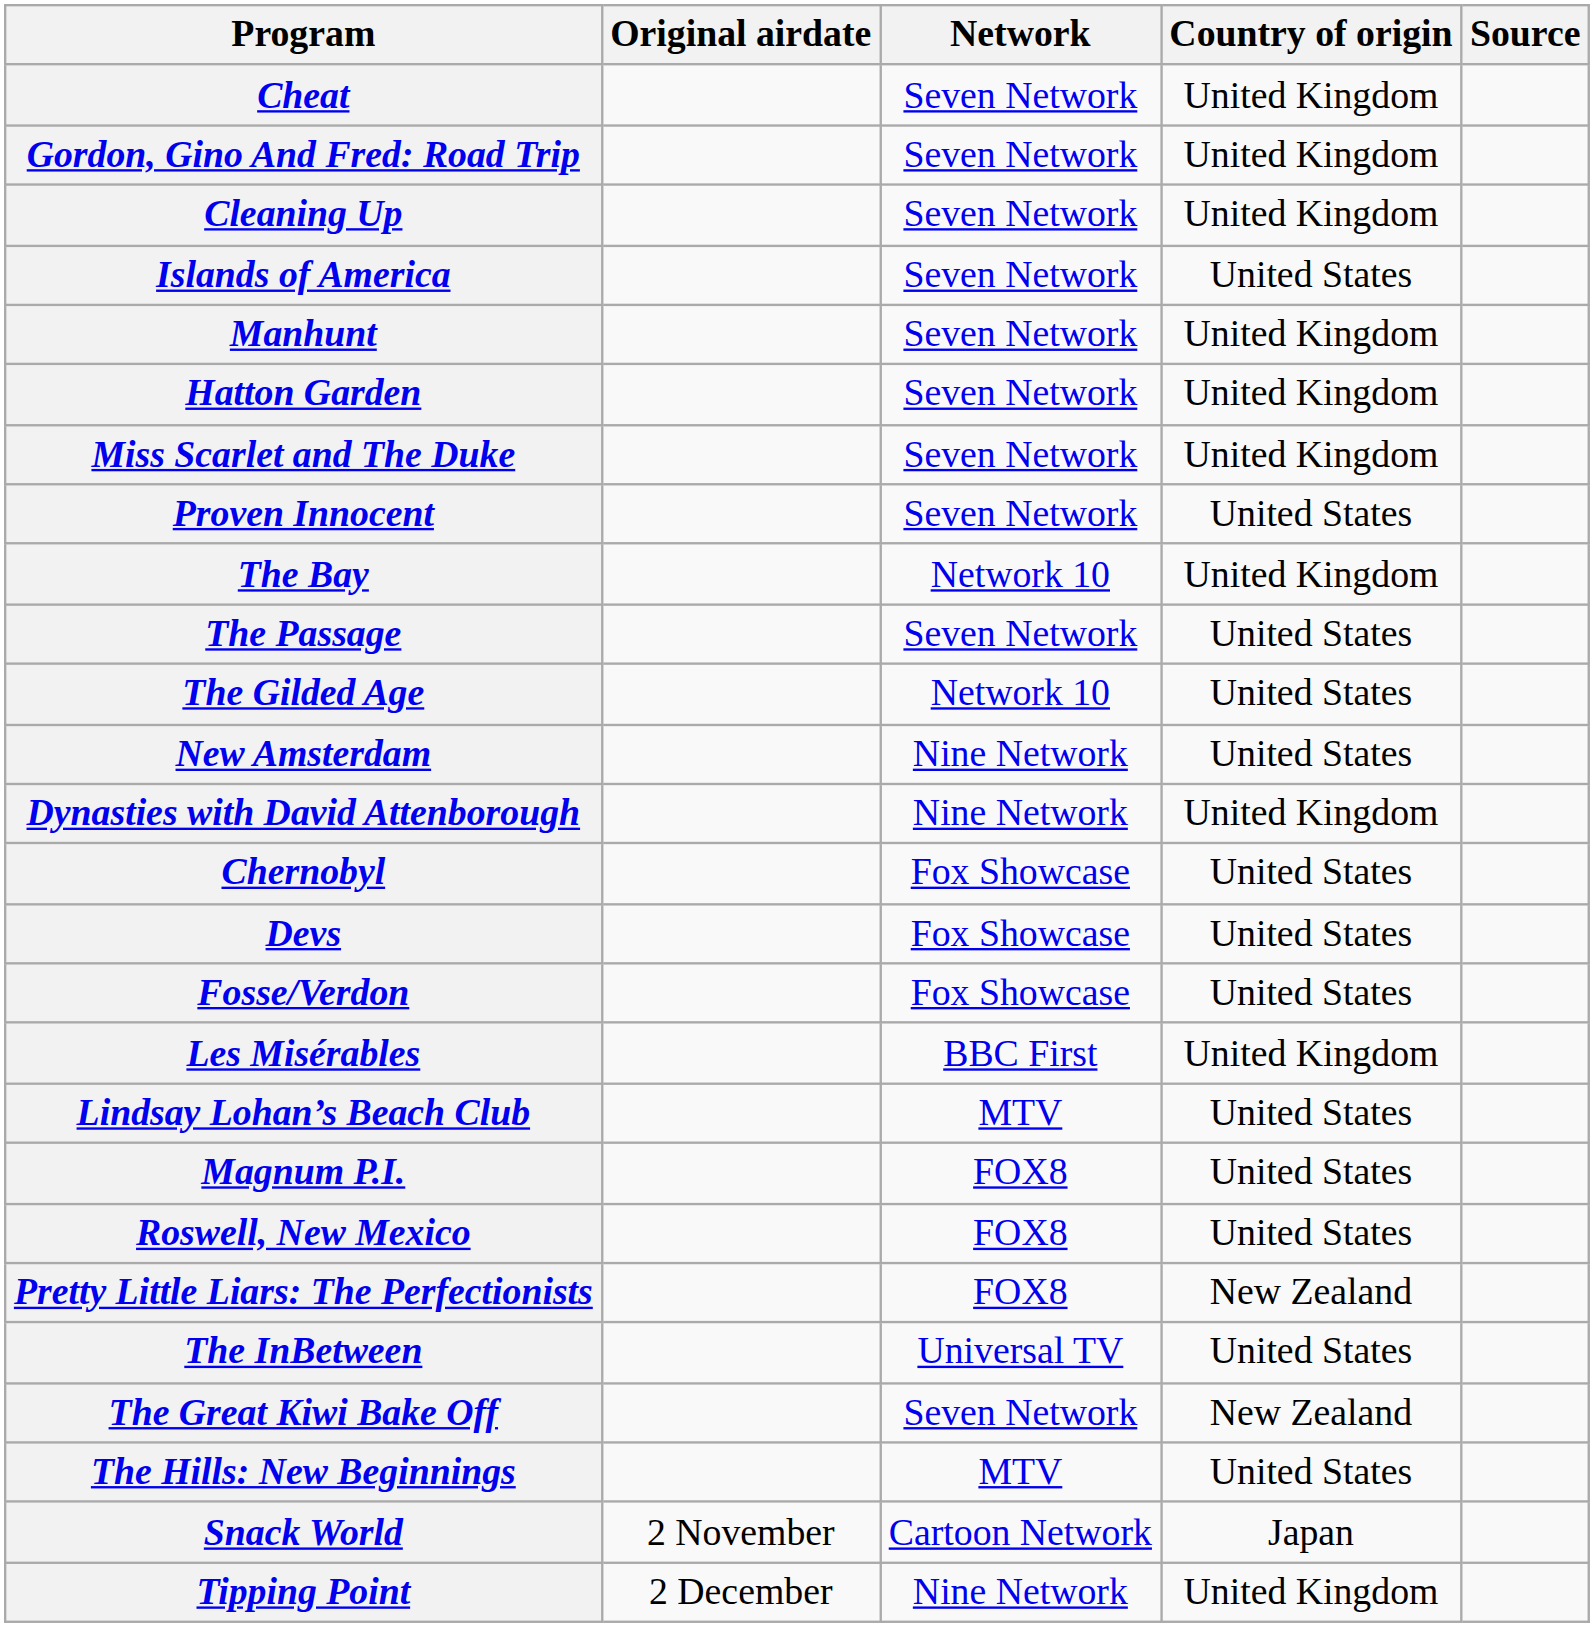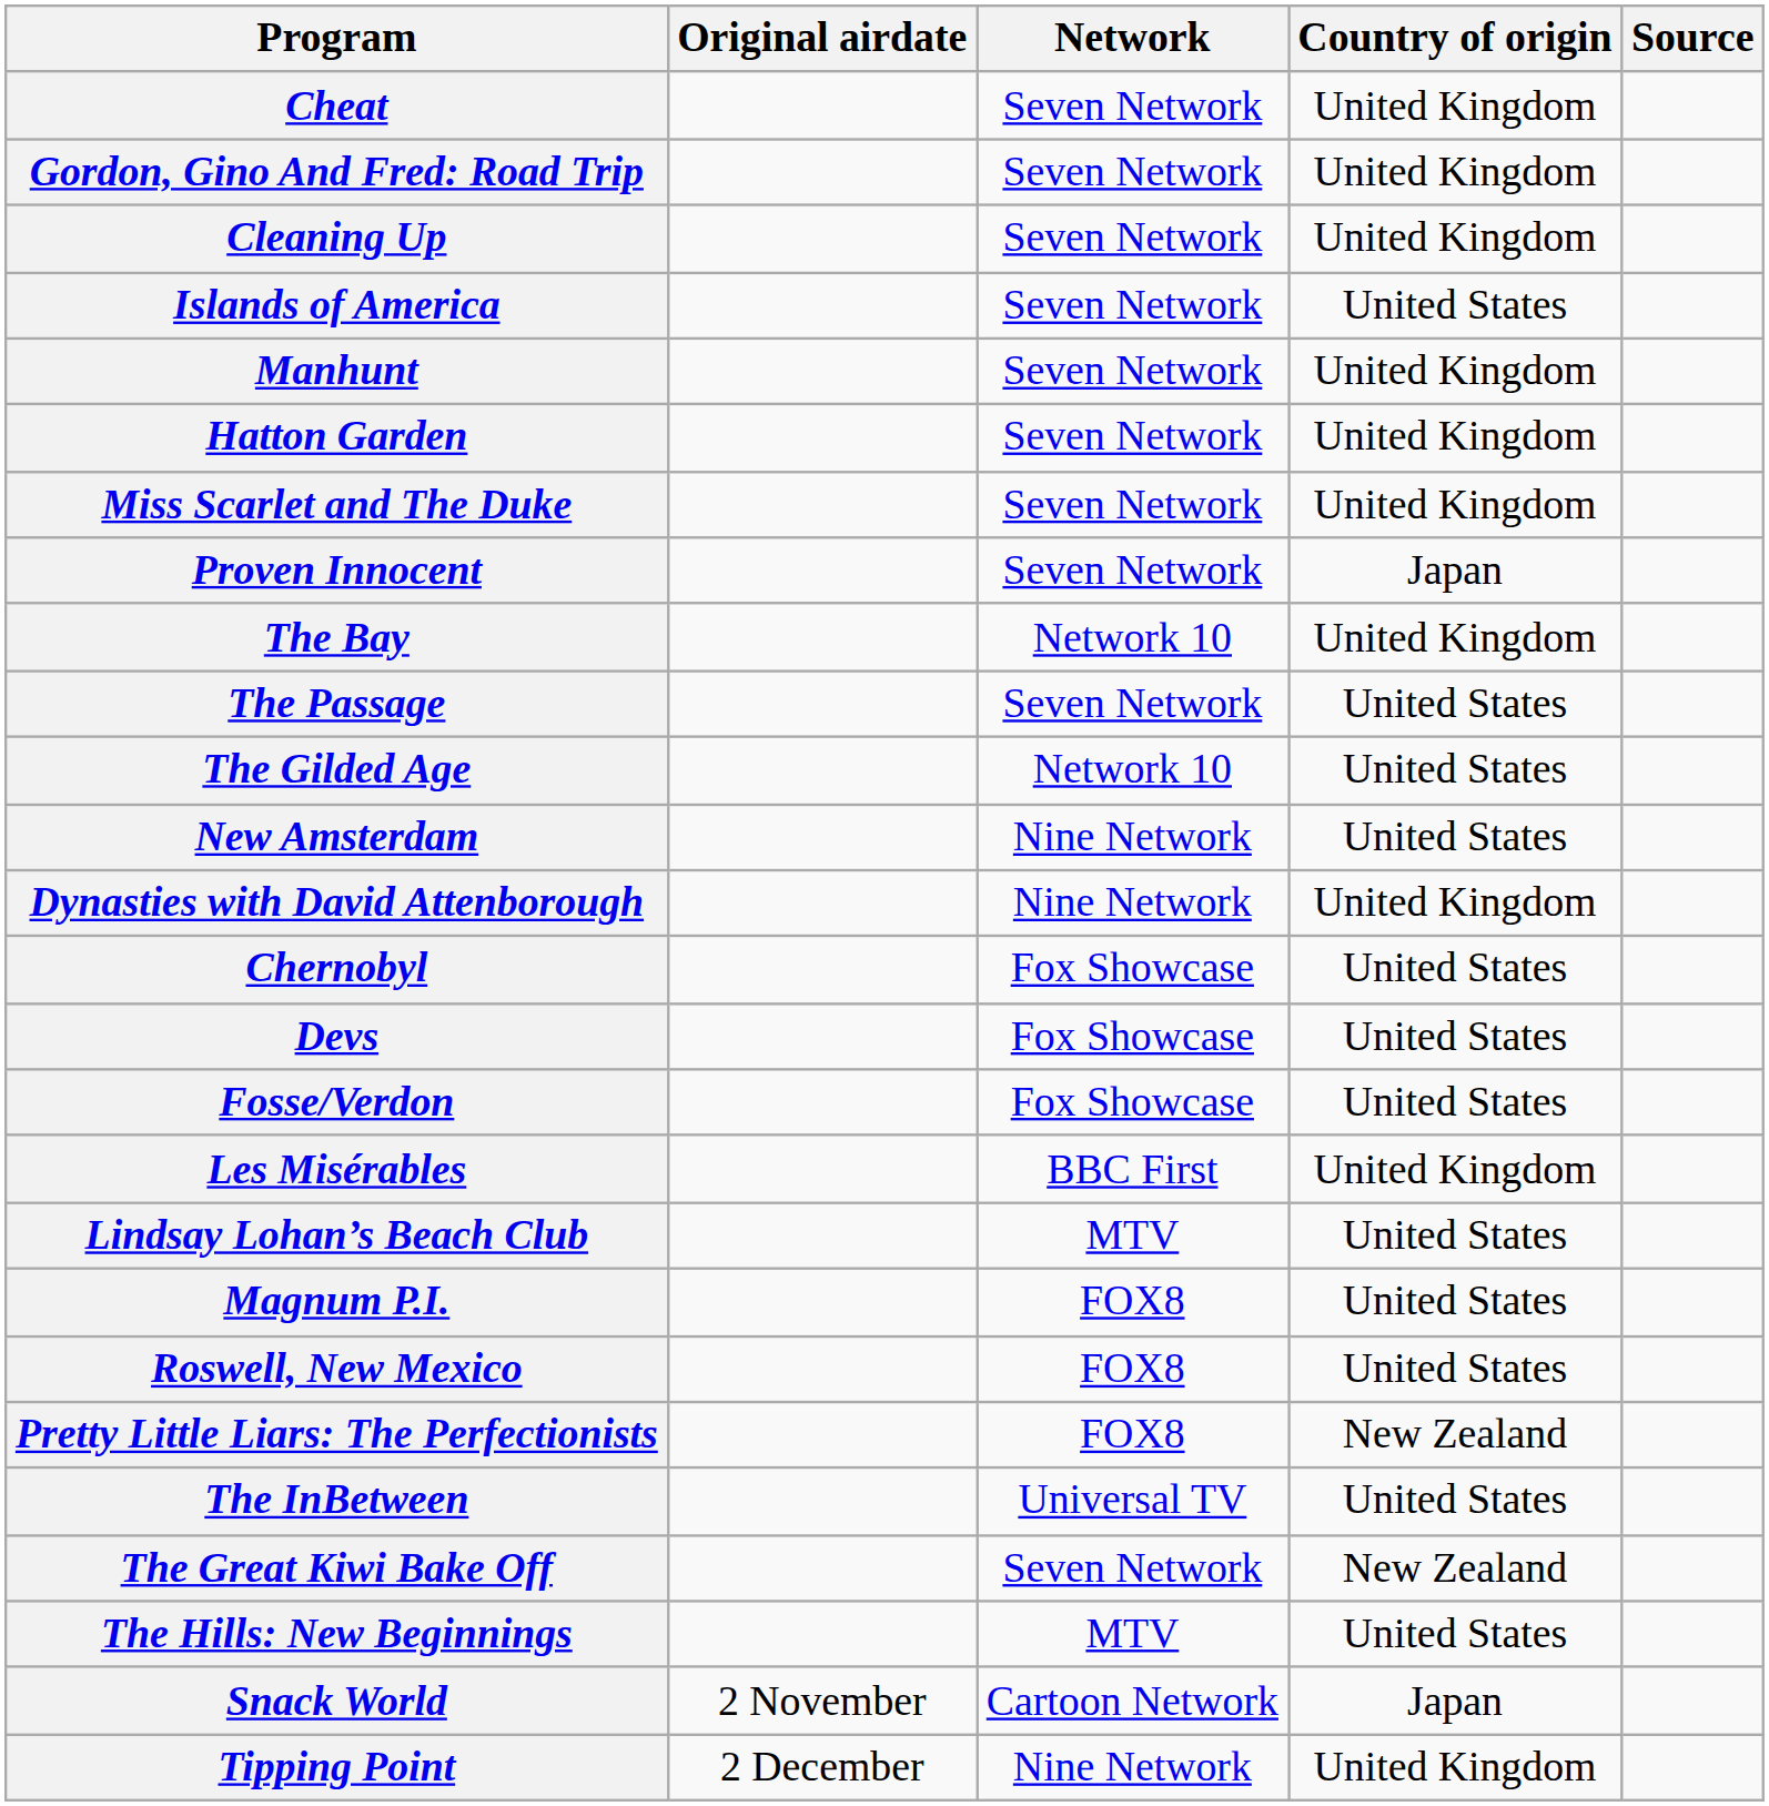Proven Innocent | Country of origin: United States -> Japan
